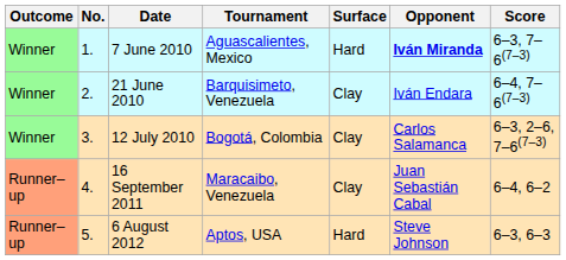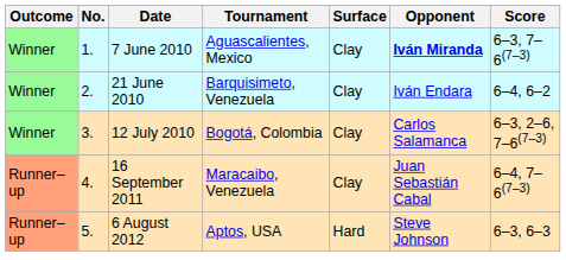7 June 2010 | Surface: Hard -> Clay
21 June 2010 | Score: 6–4, 7–6(7–3) -> 6–4, 6–2
16 September 2011 | Score: 6–4, 6–2 -> 6–4, 7–6(7–3)
